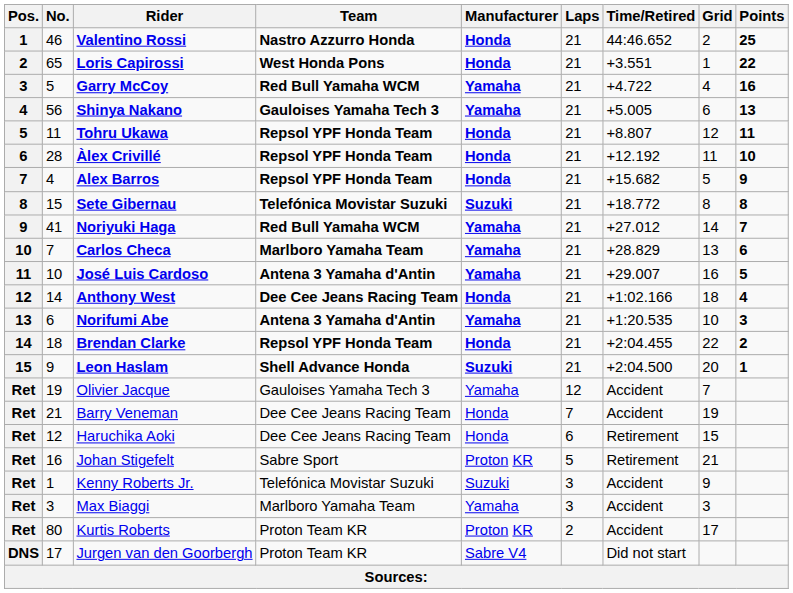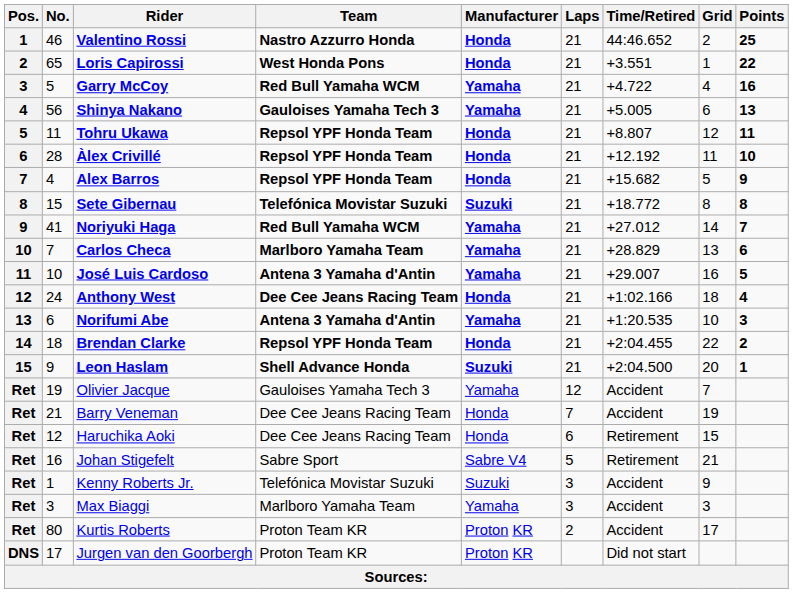Anthony West | No.: 14 -> 24
Johan Stigefelt | Manufacturer: Proton KR -> Sabre V4
Jurgen van den Goorbergh | Manufacturer: Sabre V4 -> Proton KR
